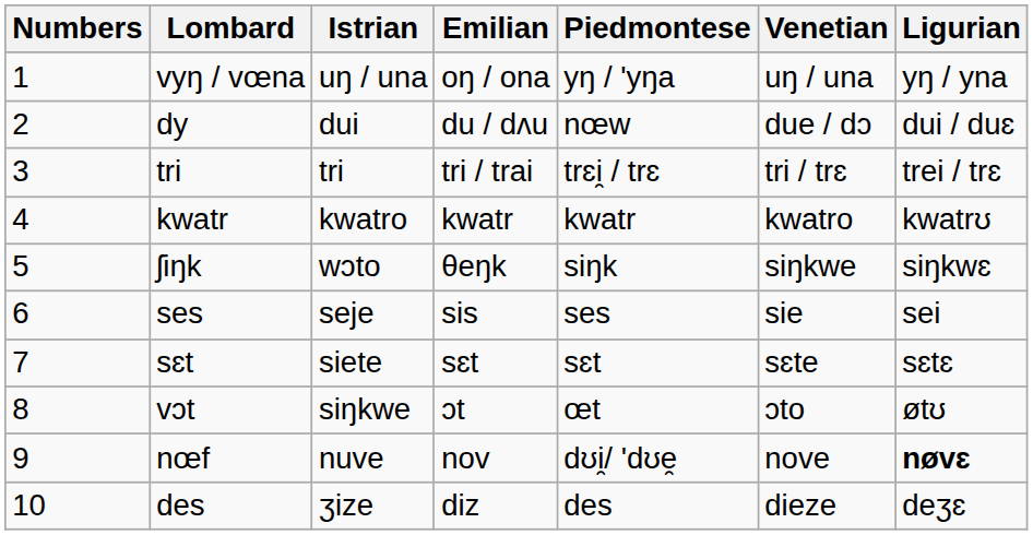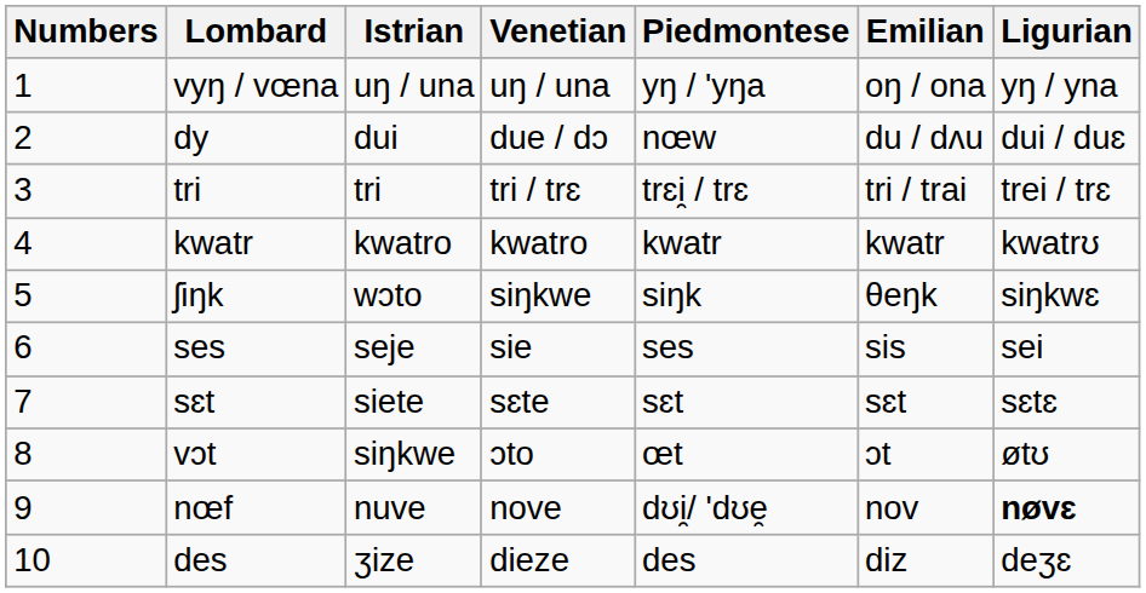columns swapped: Emilian <-> Venetian
